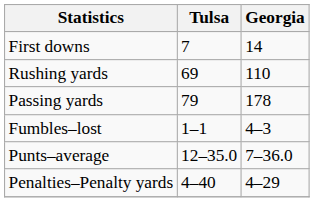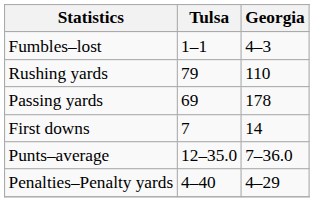rows swapped: First downs <-> Fumbles–lost
Rushing yards | Tulsa: 69 -> 79
Passing yards | Tulsa: 79 -> 69
